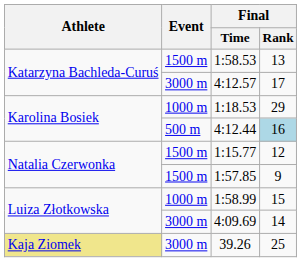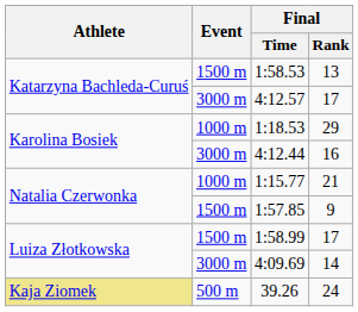4:12.44 | Event: 500 m -> 3000 m
4:12.44 | Final / Rank: lightblue background -> no background
1:15.77 | Event: 1500 m -> 1000 m
1:15.77 | Final / Rank: 12 -> 21
1:58.99 | Event: 1000 m -> 1500 m
1:58.99 | Final / Rank: 15 -> 17
39.26 | Event: 3000 m -> 500 m
39.26 | Final / Rank: 25 -> 24
